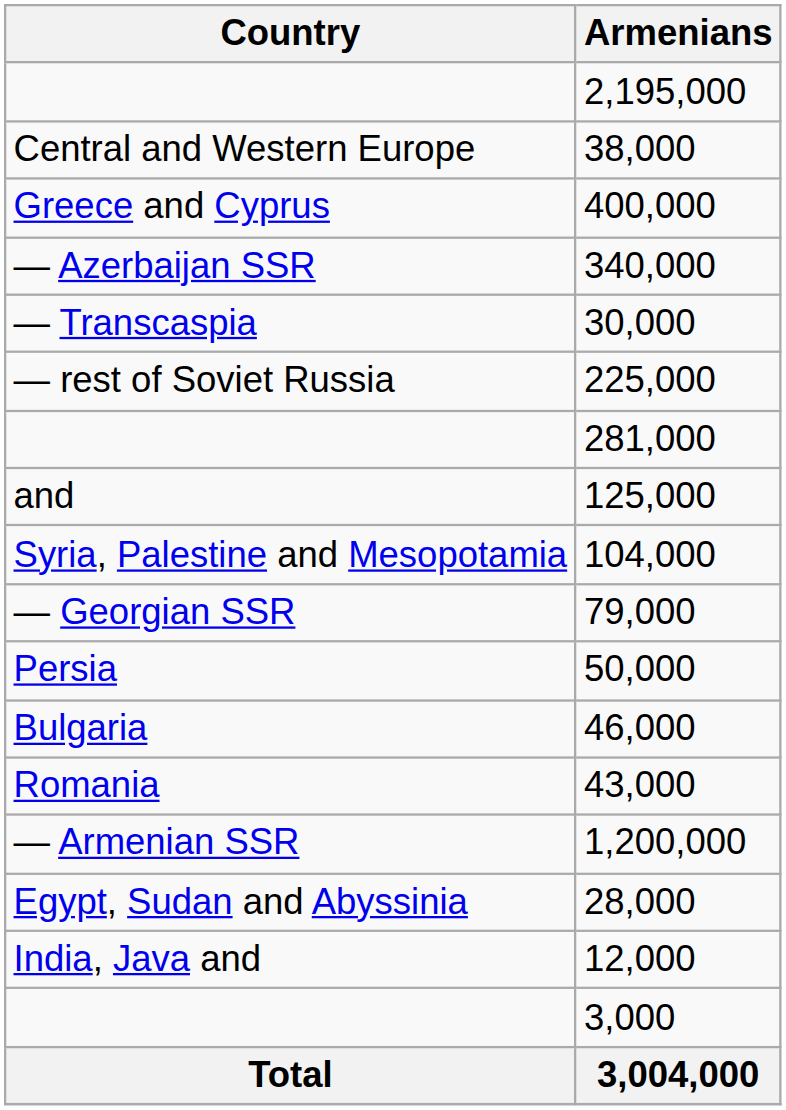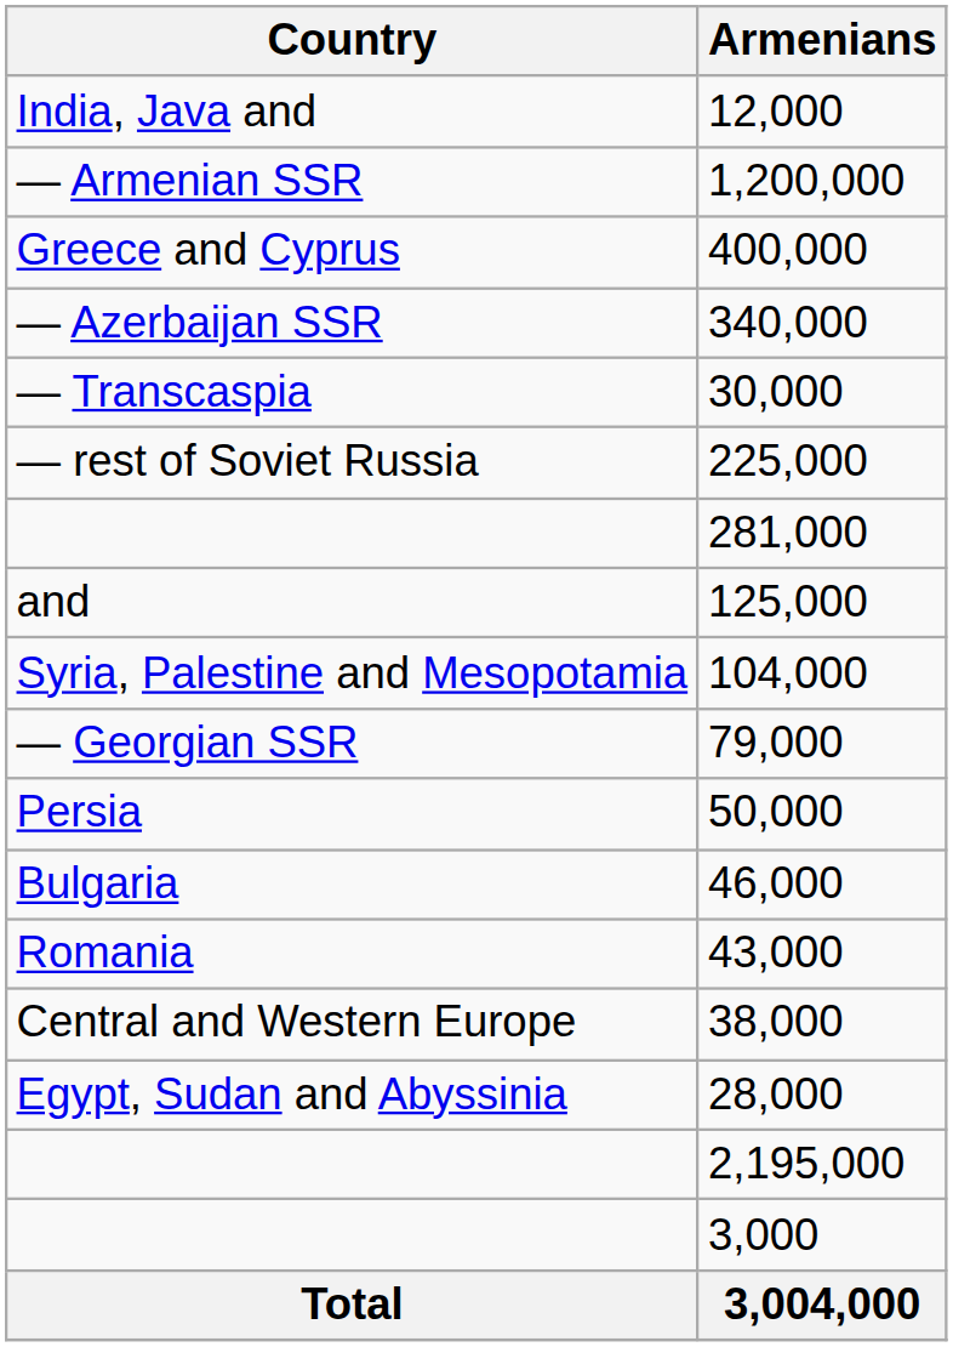rows swapped: 2,195,000 <-> 12,000
rows swapped: 1,200,000 <-> 38,000
